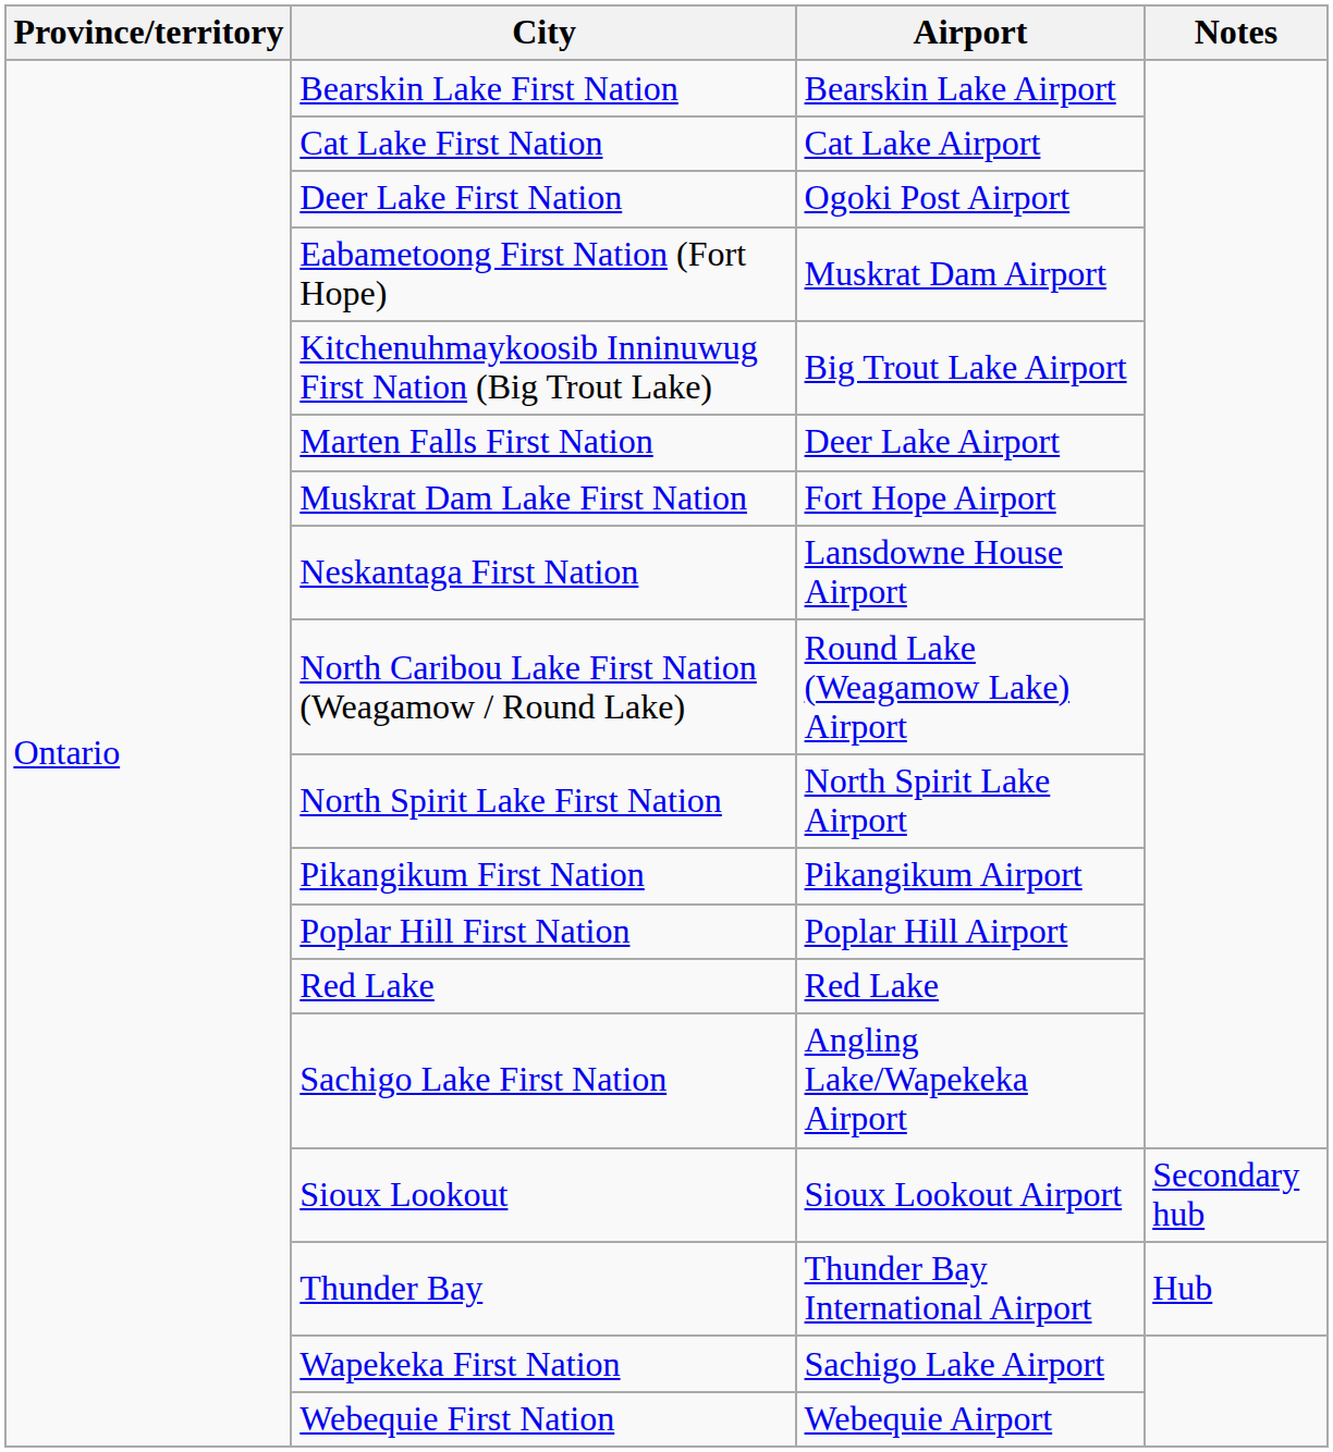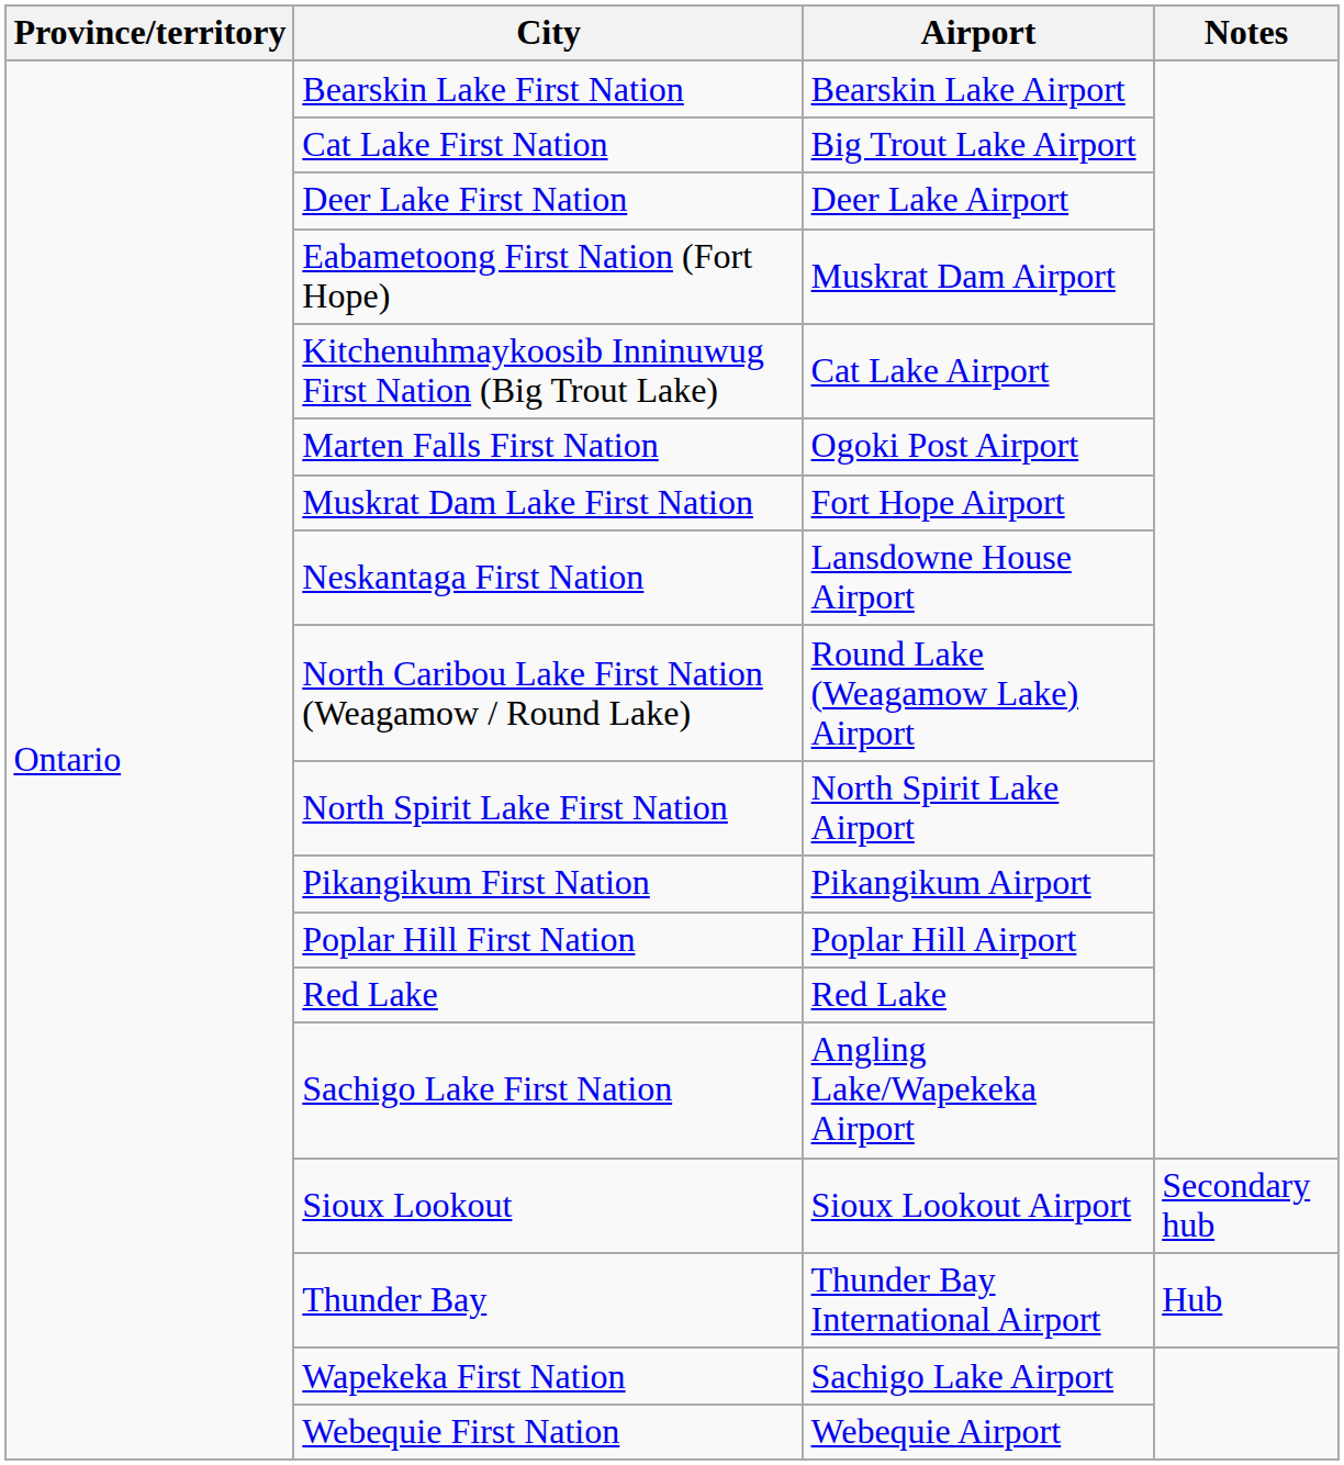Cat Lake First Nation | Airport: Cat Lake Airport -> Big Trout Lake Airport
Deer Lake First Nation | Airport: Ogoki Post Airport -> Deer Lake Airport
Kitchenuhmaykoosib Inninuwug First Nation (Big Trout Lake) | Airport: Big Trout Lake Airport -> Cat Lake Airport
Marten Falls First Nation | Airport: Deer Lake Airport -> Ogoki Post Airport
